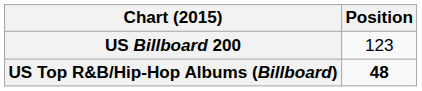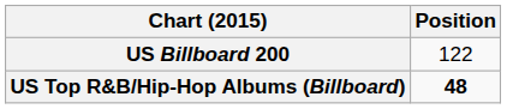US Billboard 200 | Position: 123 -> 122
